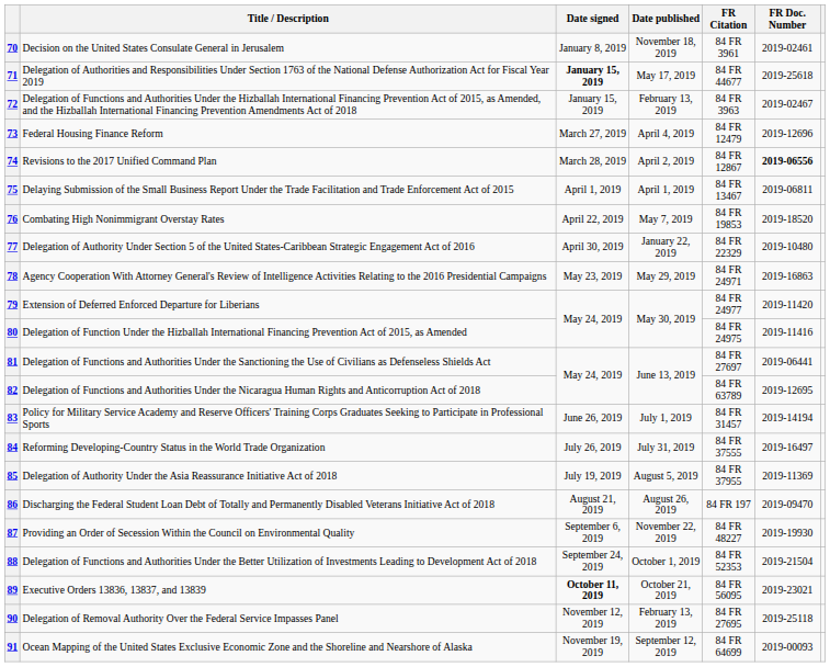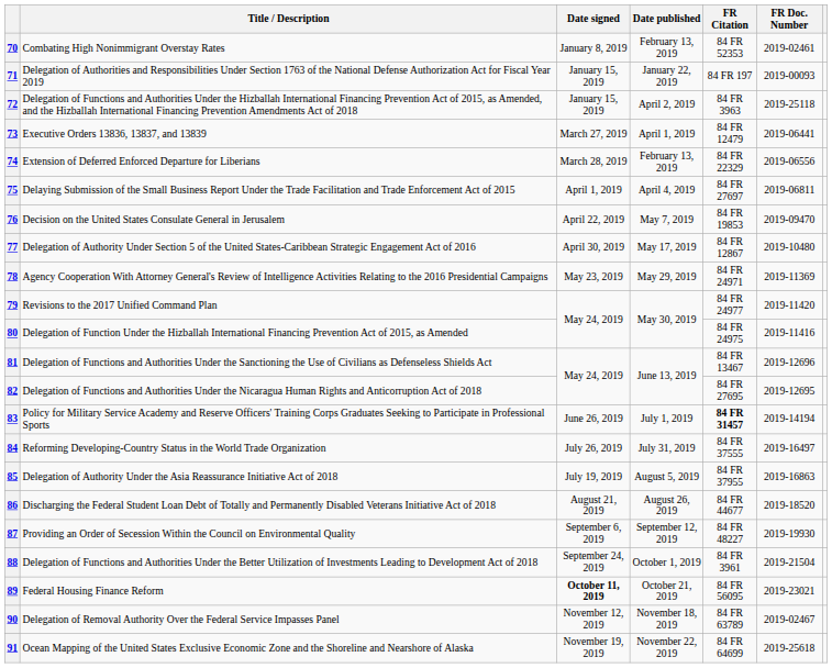70 | Title / Description: Decision on the United States Consulate General in Jerusalem -> Combating High Nonimmigrant Overstay Rates
70 | Date published: November 18, 2019 -> February 13, 2019
70 | FR Citation: 84 FR 3961 -> 84 FR 52353
71 | Date signed: bold -> normal
71 | Date published: May 17, 2019 -> January 22, 2019
71 | FR Citation: 84 FR 44677 -> 84 FR 197
71 | FR Doc. Number: 2019-25618 -> 2019-00093
72 | Date published: February 13, 2019 -> April 2, 2019
72 | FR Doc. Number: 2019-02467 -> 2019-25118
73 | Title / Description: Federal Housing Finance Reform -> Executive Orders 13836, 13837, and 13839
73 | Date published: April 4, 2019 -> April 1, 2019
73 | FR Doc. Number: 2019-12696 -> 2019-06441
74 | Title / Description: Revisions to the 2017 Unified Command Plan -> Extension of Deferred Enforced Departure for Liberians
74 | Date published: April 2, 2019 -> February 13, 2019
74 | FR Citation: 84 FR 12867 -> 84 FR 22329
74 | FR Doc. Number: bold -> normal
75 | Date published: April 1, 2019 -> April 4, 2019
75 | FR Citation: 84 FR 13467 -> 84 FR 27697
76 | Title / Description: Combating High Nonimmigrant Overstay Rates -> Decision on the United States Consulate General in Jerusalem
76 | FR Doc. Number: 2019-18520 -> 2019-09470
77 | Date published: January 22, 2019 -> May 17, 2019
77 | FR Citation: 84 FR 22329 -> 84 FR 12867
78 | FR Doc. Number: 2019-16863 -> 2019-11369
79 | Title / Description: Extension of Deferred Enforced Departure for Liberians -> Revisions to the 2017 Unified Command Plan
81 | FR Citation: 84 FR 27697 -> 84 FR 13467
81 | FR Doc. Number: 2019-06441 -> 2019-12696
82 | FR Citation: 84 FR 63789 -> 84 FR 27695
83 | FR Citation: normal -> bold
85 | FR Doc. Number: 2019-11369 -> 2019-16863
86 | FR Citation: 84 FR 197 -> 84 FR 44677
86 | FR Doc. Number: 2019-09470 -> 2019-18520
87 | Date published: November 22, 2019 -> September 12, 2019
88 | FR Citation: 84 FR 52353 -> 84 FR 3961
89 | Title / Description: Executive Orders 13836, 13837, and 13839 -> Federal Housing Finance Reform
90 | Date published: February 13, 2019 -> November 18, 2019
90 | FR Citation: 84 FR 27695 -> 84 FR 63789
90 | FR Doc. Number: 2019-25118 -> 2019-02467
91 | Date published: September 12, 2019 -> November 22, 2019
91 | FR Doc. Number: 2019-00093 -> 2019-25618
